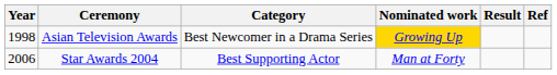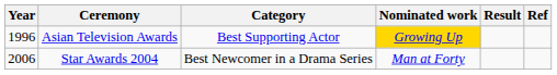Asian Television Awards | Year: 1998 -> 1996
Asian Television Awards | Category: Best Newcomer in a Drama Series -> Best Supporting Actor
Star Awards 2004 | Category: Best Supporting Actor -> Best Newcomer in a Drama Series
